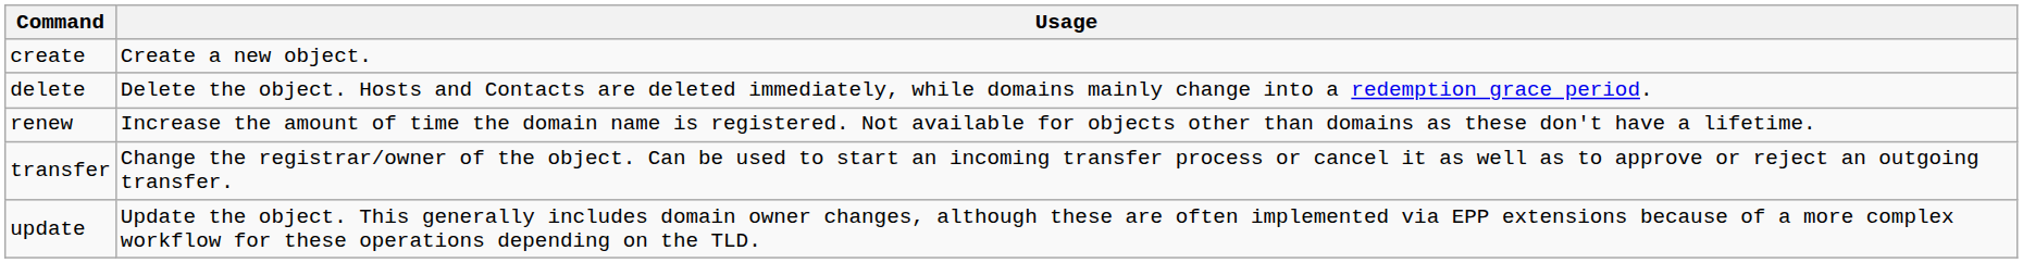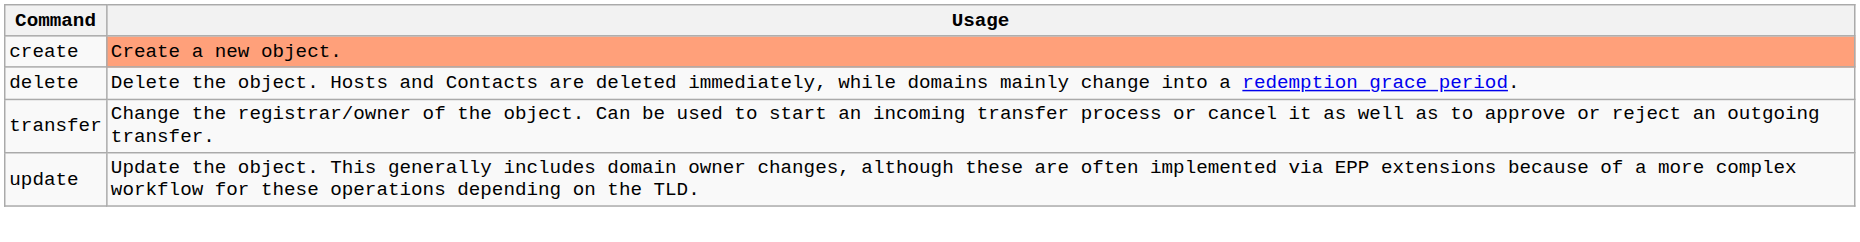create | Usage: no background -> lightsalmon background
- row: renew | Increase the amount of time the domain name is registered. Not available for objects other than domains as these don't have a lifetime.
